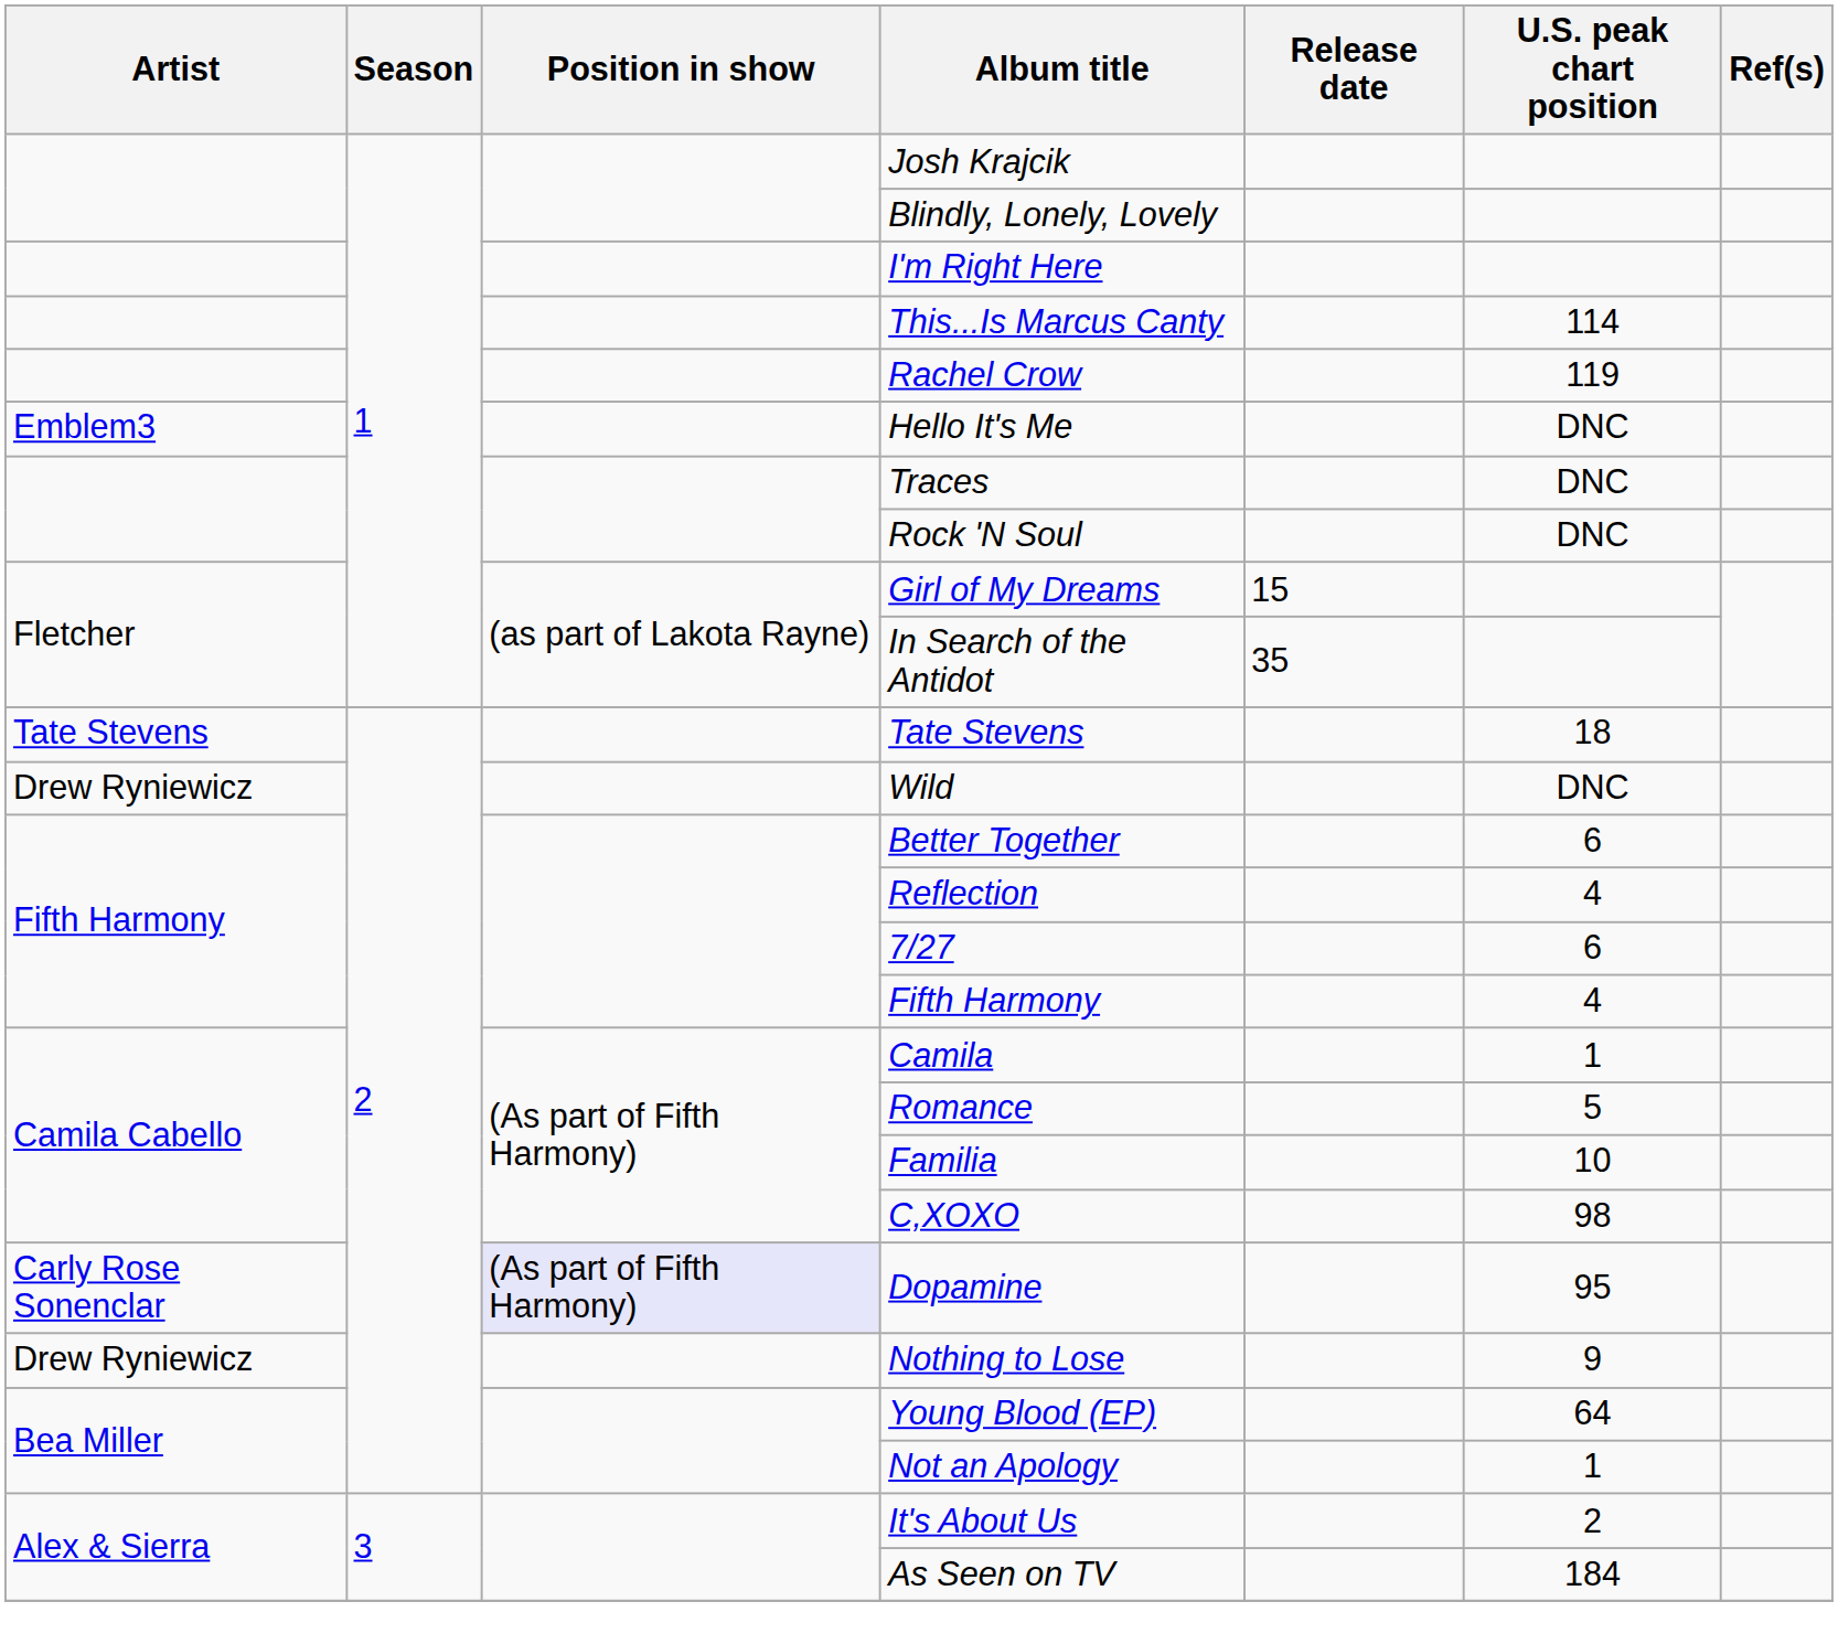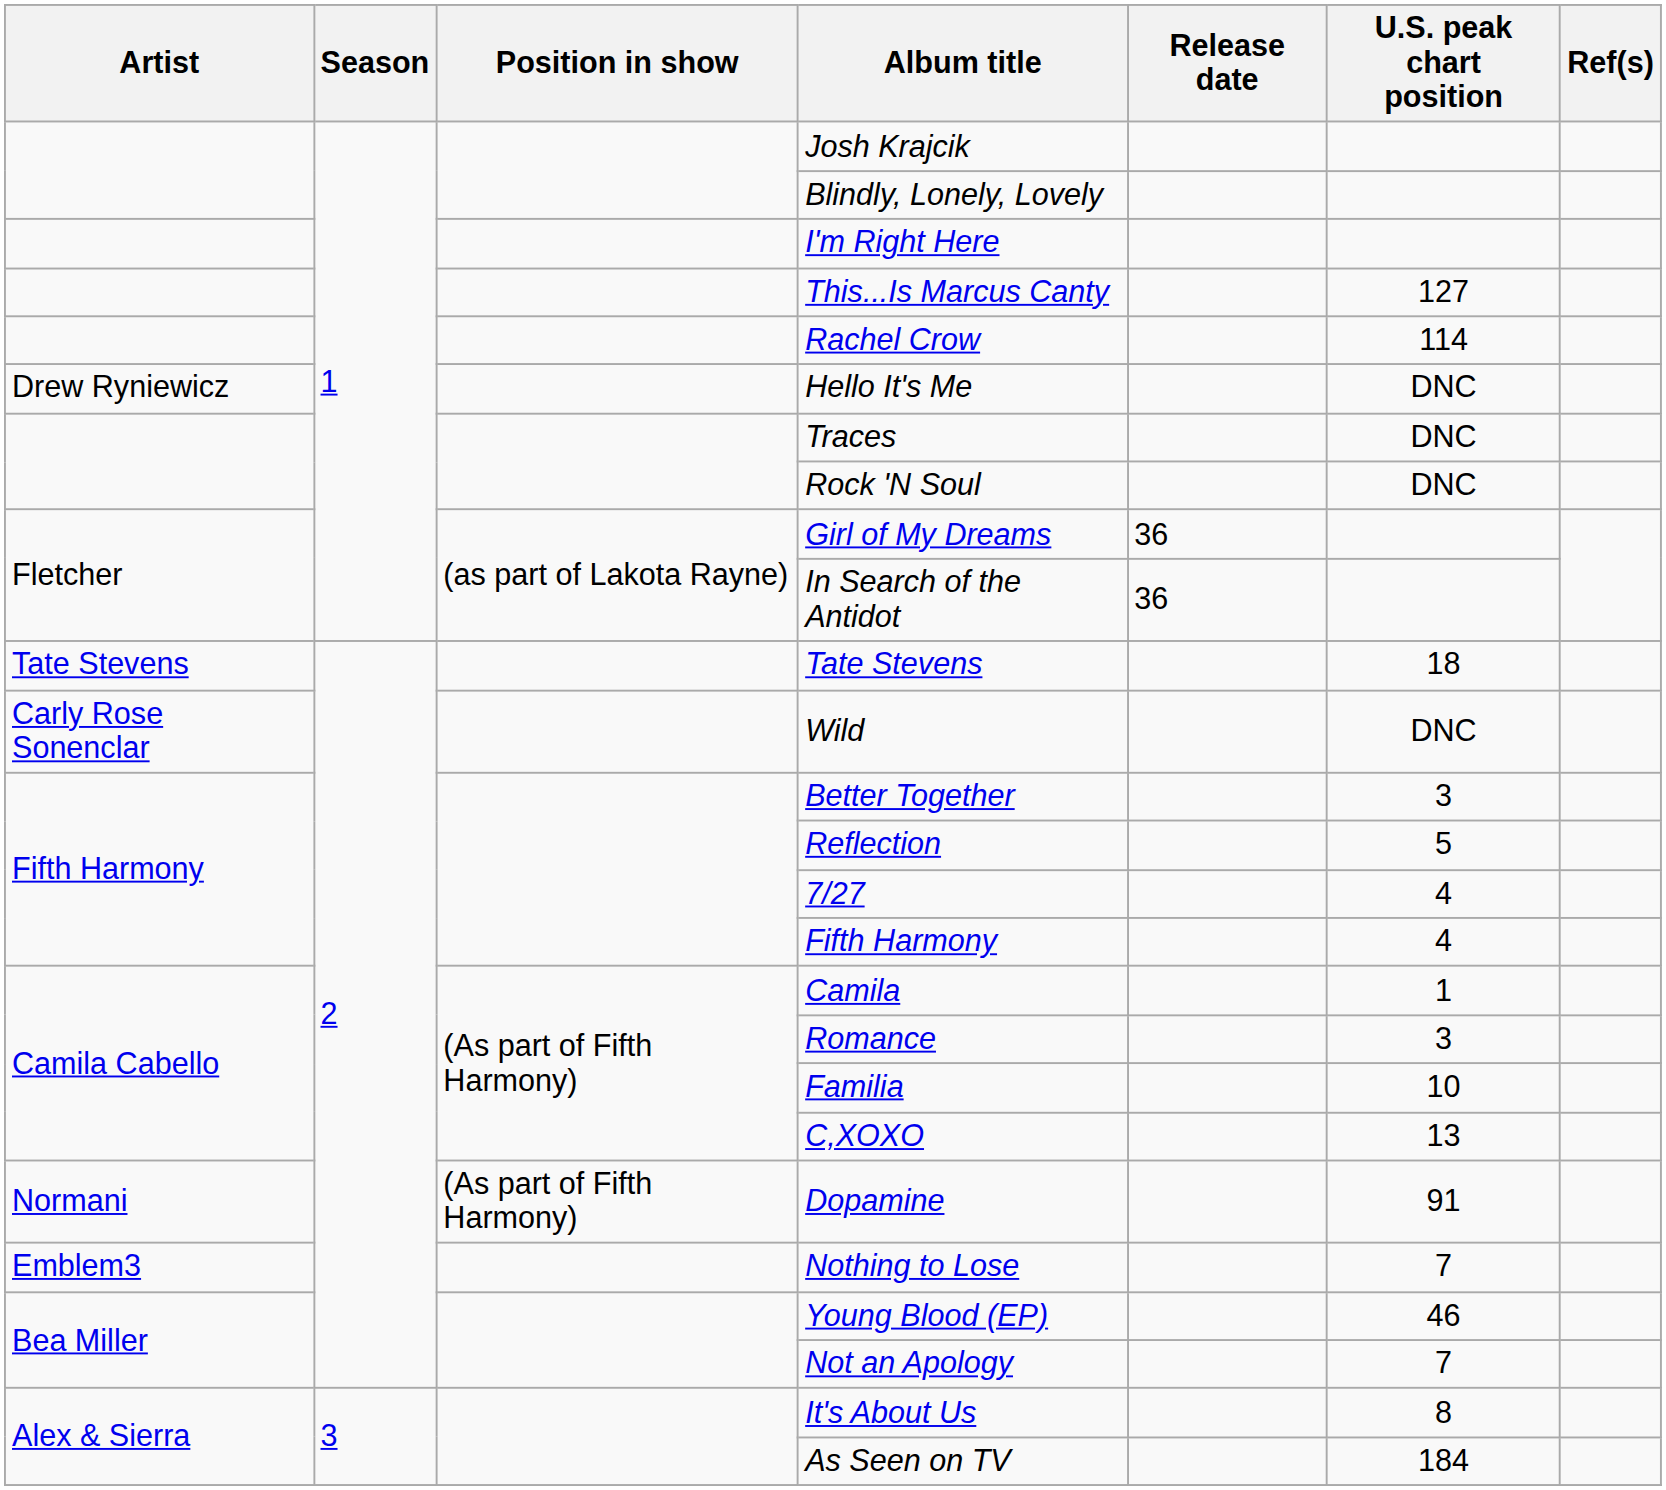This...Is Marcus Canty | U.S. peak chart position: 114 -> 127
Rachel Crow | U.S. peak chart position: 119 -> 114
Hello It's Me | Artist: Emblem3 -> Drew Ryniewicz
Girl of My Dreams | Release date: 15 -> 36
In Search of the Antidot | Release date: 35 -> 36
Wild | Artist: Drew Ryniewicz -> Carly Rose Sonenclar
Better Together | U.S. peak chart position: 6 -> 3
Reflection | U.S. peak chart position: 4 -> 5
7/27 | U.S. peak chart position: 6 -> 4
Romance | U.S. peak chart position: 5 -> 3
C,XOXO | U.S. peak chart position: 98 -> 13
Dopamine | Artist: Carly Rose Sonenclar -> Normani
Dopamine | Position in show: lavender background -> no background
Dopamine | U.S. peak chart position: 95 -> 91
Nothing to Lose | Artist: Drew Ryniewicz -> Emblem3
Nothing to Lose | U.S. peak chart position: 9 -> 7
Young Blood (EP) | U.S. peak chart position: 64 -> 46
Not an Apology | U.S. peak chart position: 1 -> 7
It's About Us | U.S. peak chart position: 2 -> 8
